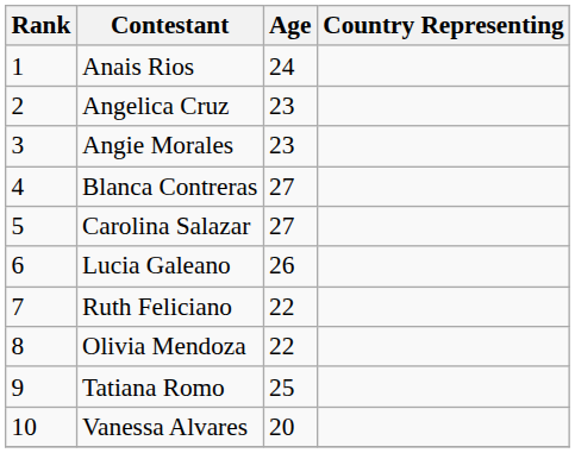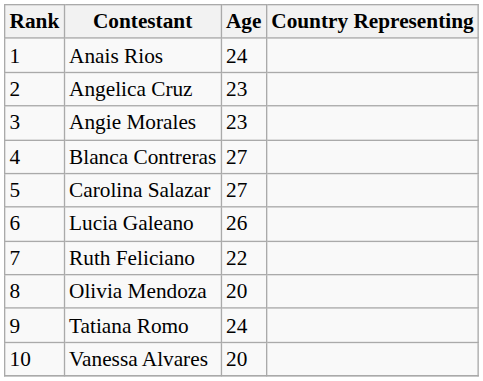Olivia Mendoza | Age: 22 -> 20
Tatiana Romo | Age: 25 -> 24
